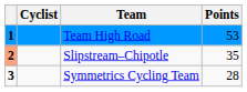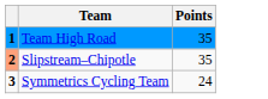- column: Cyclist
Team High Road | Points: 53 -> 35
Symmetrics Cycling Team | Points: 28 -> 24
